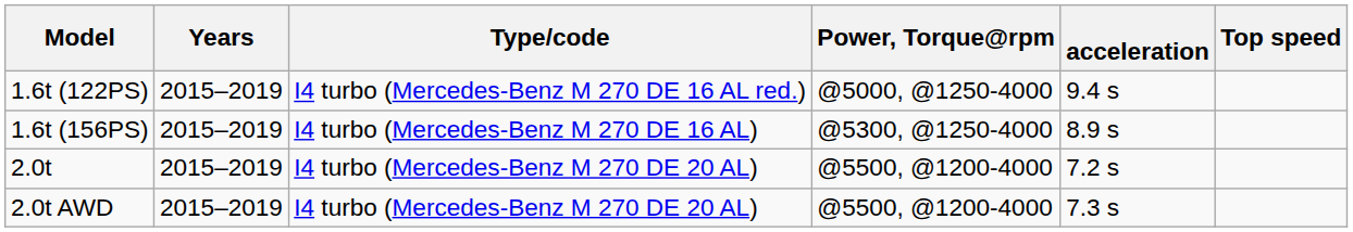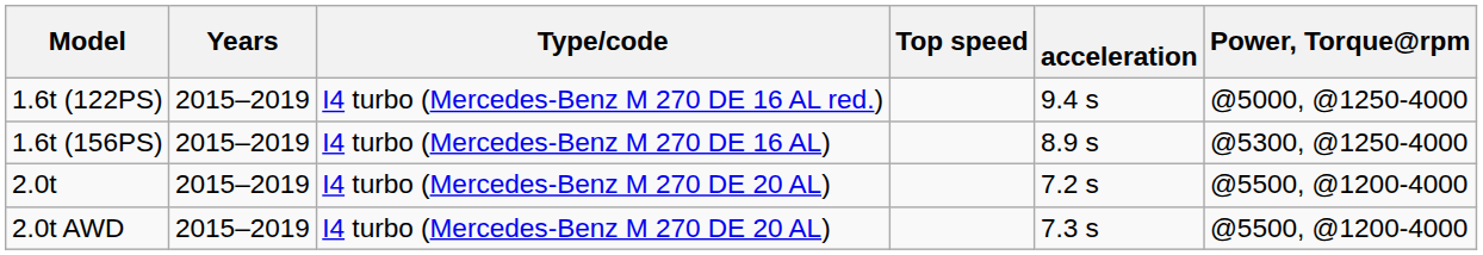columns swapped: Power, Torque@rpm <-> Top speed
